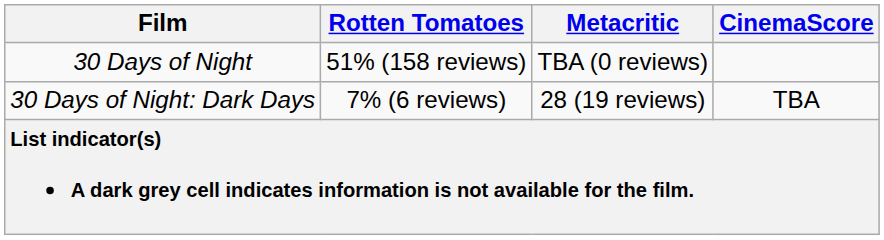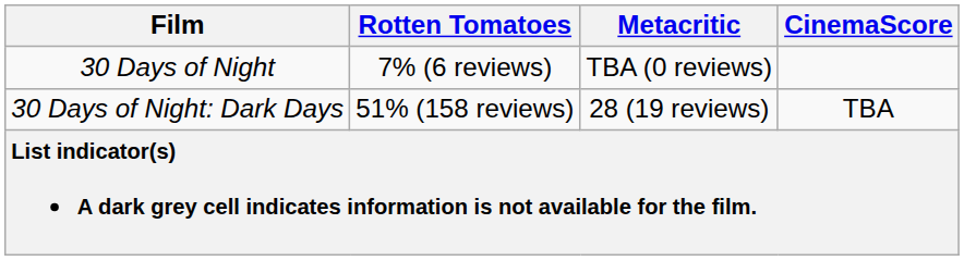30 Days of Night | Rotten Tomatoes: 51% (158 reviews) -> 7% (6 reviews)
30 Days of Night: Dark Days | Rotten Tomatoes: 7% (6 reviews) -> 51% (158 reviews)
